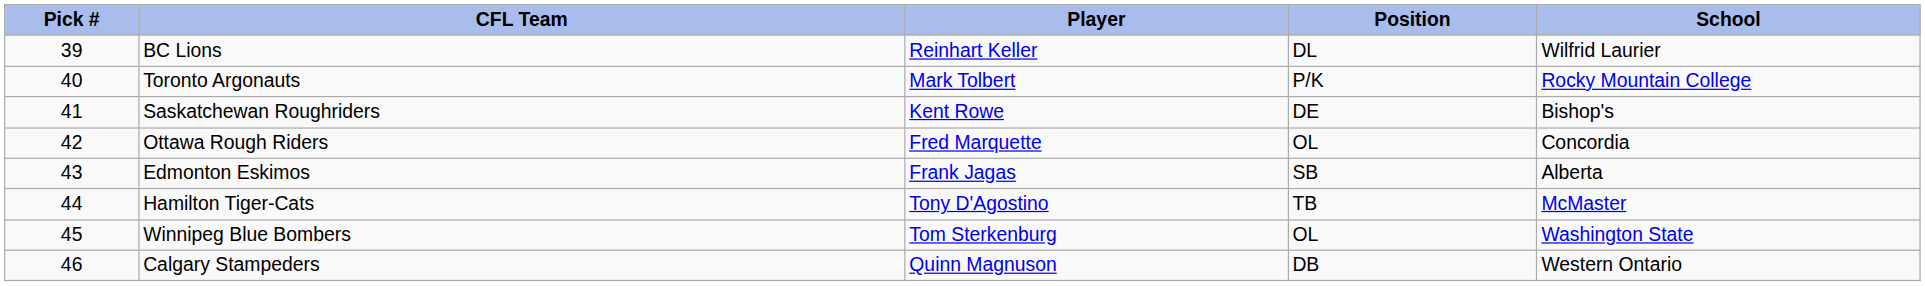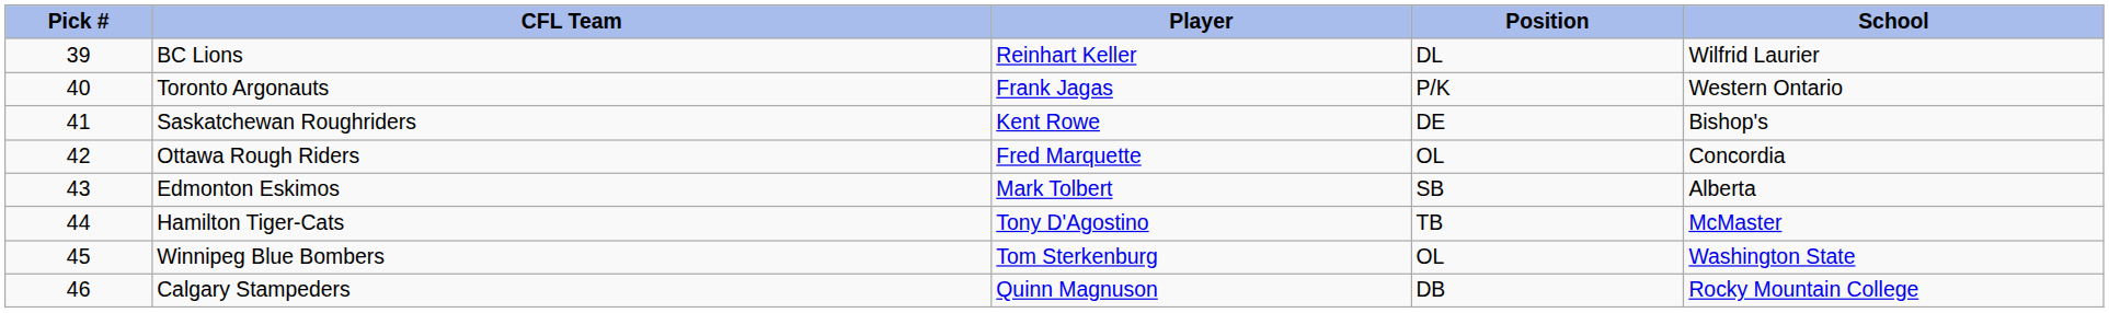Toronto Argonauts | Player: Mark Tolbert -> Frank Jagas
Toronto Argonauts | School: Rocky Mountain College -> Western Ontario
Edmonton Eskimos | Player: Frank Jagas -> Mark Tolbert
Calgary Stampeders | School: Western Ontario -> Rocky Mountain College
